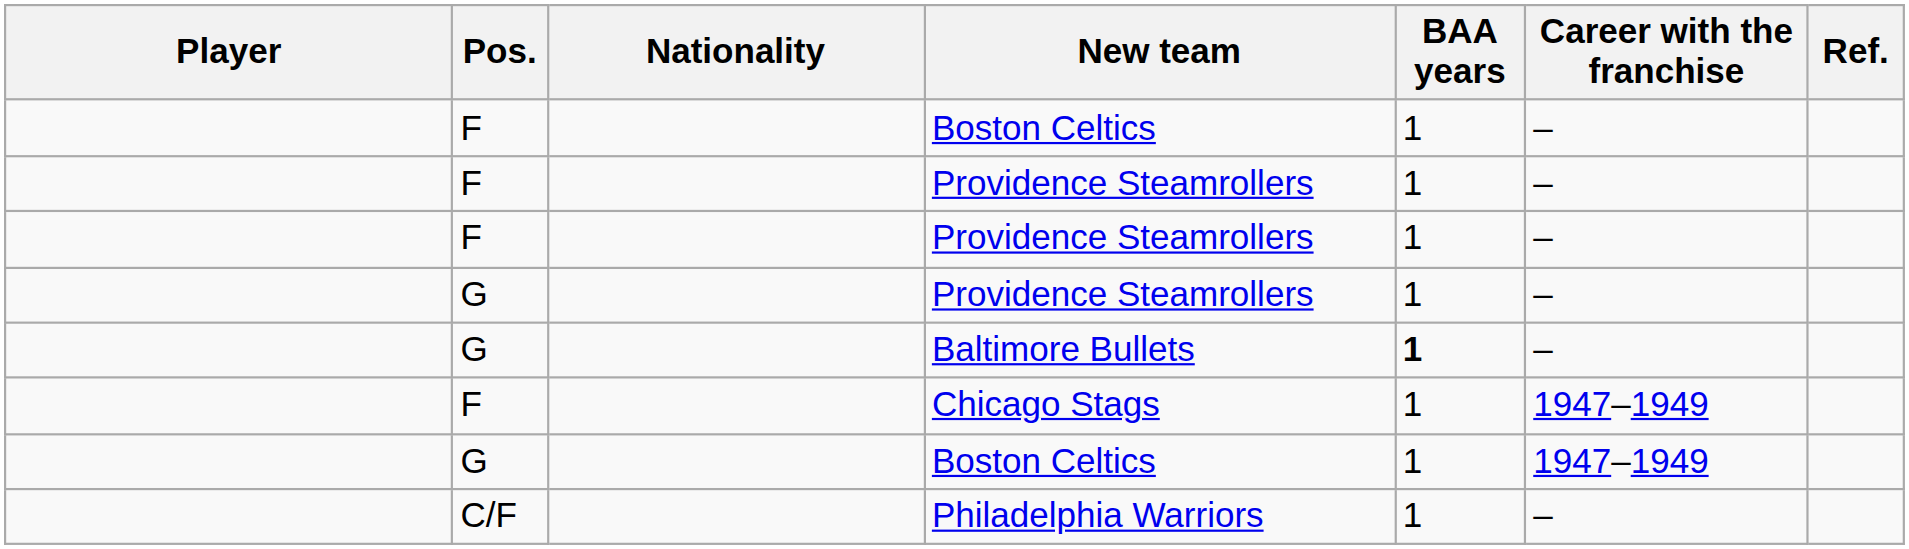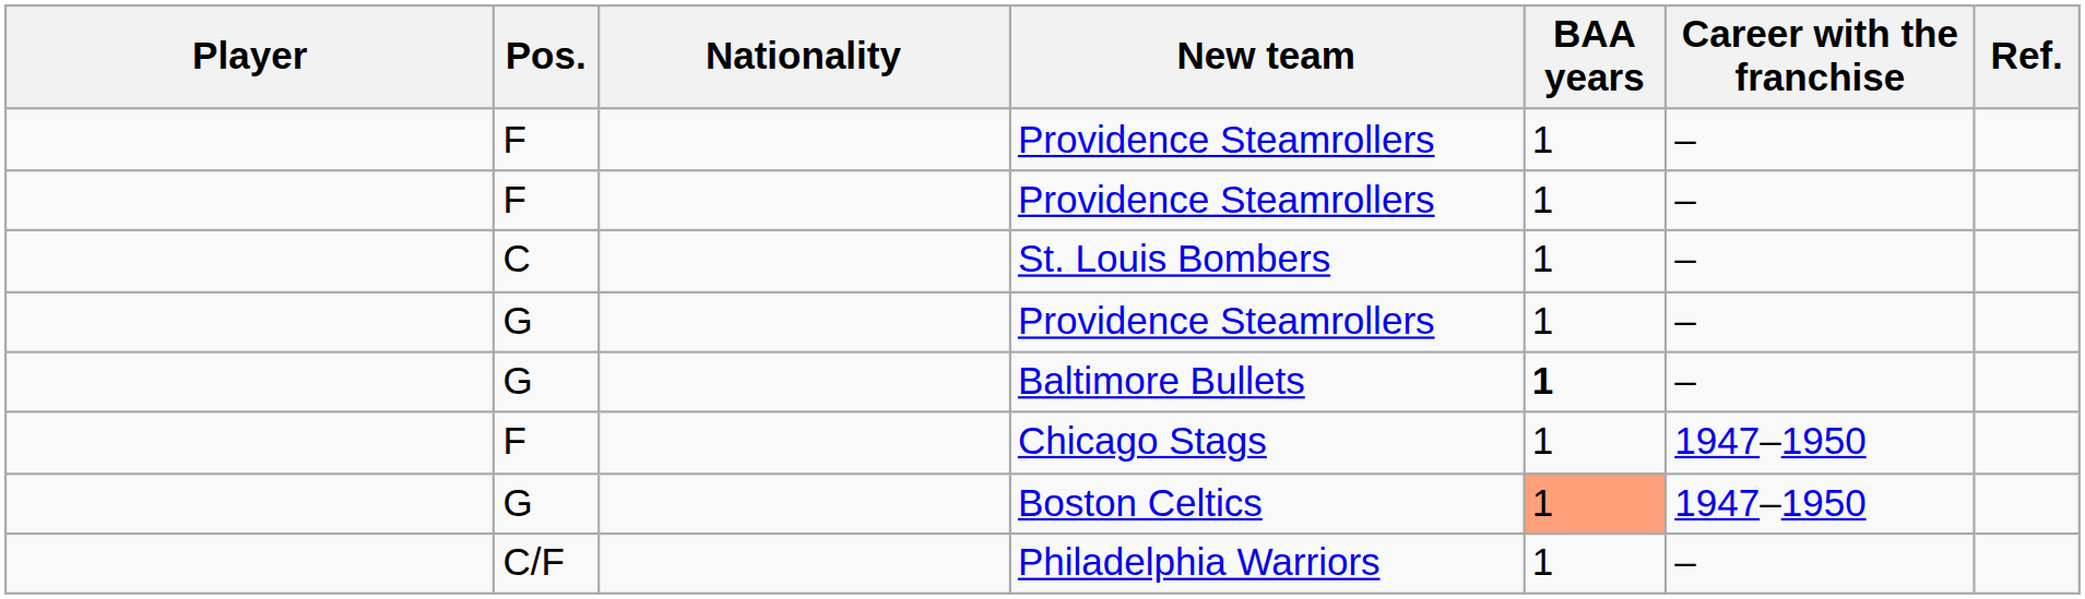- row: F | Boston Celtics | 1 | –
+ row: C | St. Louis Bombers | 1 | –
Chicago Stags | Career with the franchise: 1947–1949 -> 1947–1950
G / Boston Celtics | BAA years: no background -> lightsalmon background
G / Boston Celtics | Career with the franchise: 1947–1949 -> 1947–1950
